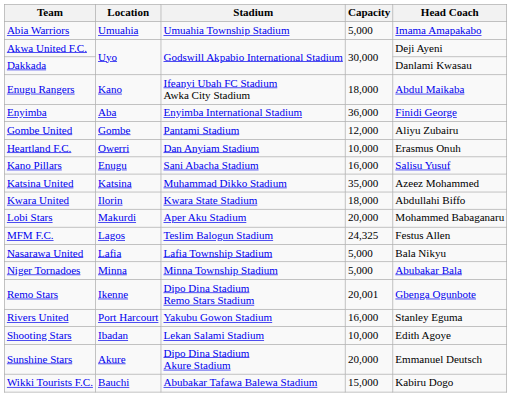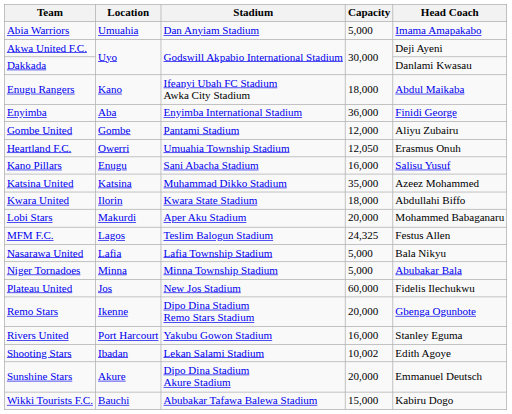Abia Warriors | Stadium: Umuahia Township Stadium -> Dan Anyiam Stadium
Heartland F.C. | Stadium: Dan Anyiam Stadium -> Umuahia Township Stadium
Heartland F.C. | Capacity: 10,000 -> 12,050
+ row: Plateau United | Jos | New Jos Stadium | 60,000 | Fidelis Ilechukwu
Remo Stars | Capacity: 20,001 -> 20,000
Shooting Stars | Capacity: 10,000 -> 10,002
